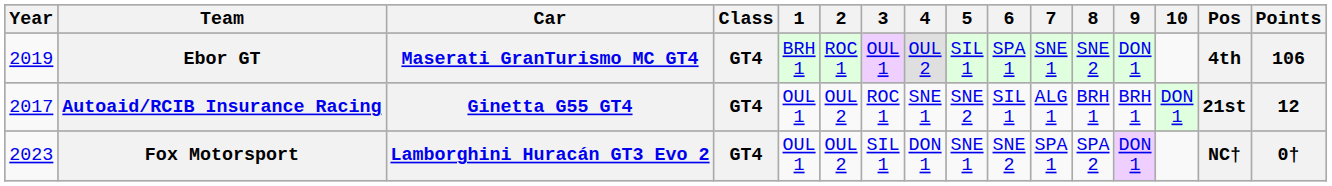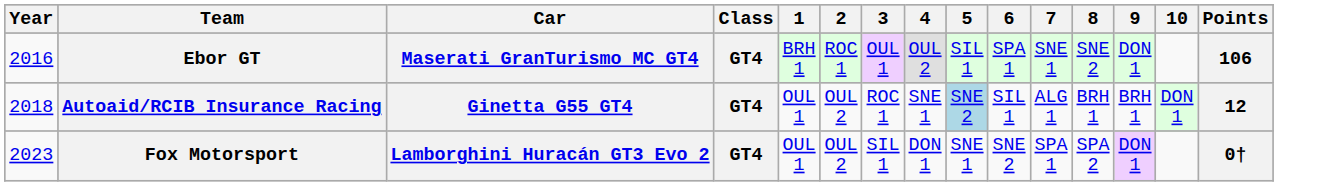- column: Pos | 4th | 21st | NC†
Ebor GT | Year: 2019 -> 2016
Autoaid/RCIB Insurance Racing | Year: 2017 -> 2018
Autoaid/RCIB Insurance Racing | 5: no background -> lightblue background
